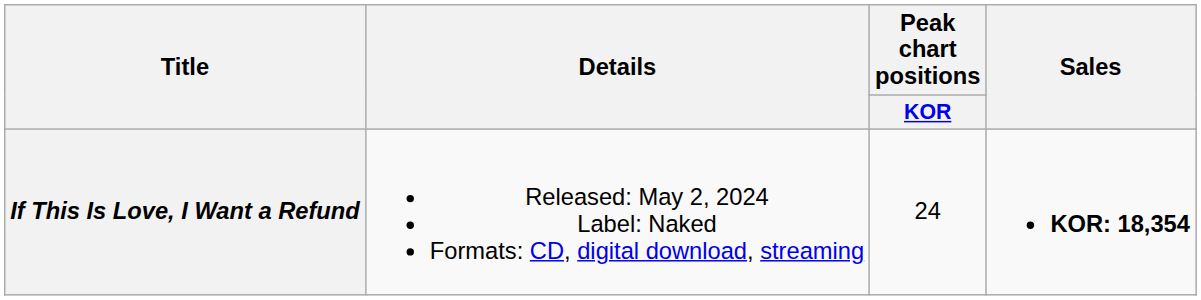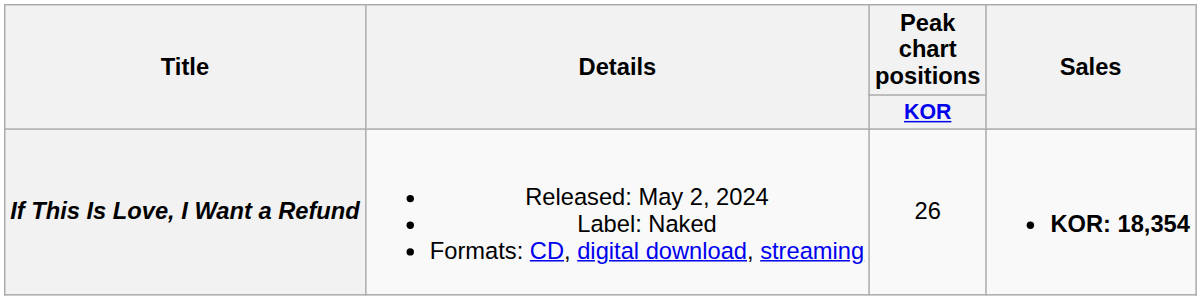If This Is Love, I Want a Refund | Peak chart positions / KOR: 24 -> 26
